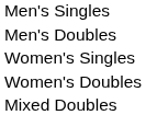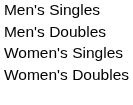- row: Mixed Doubles
